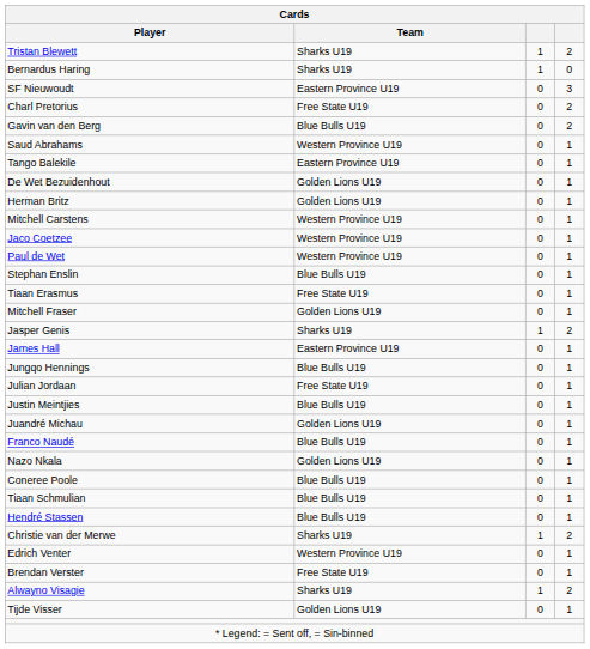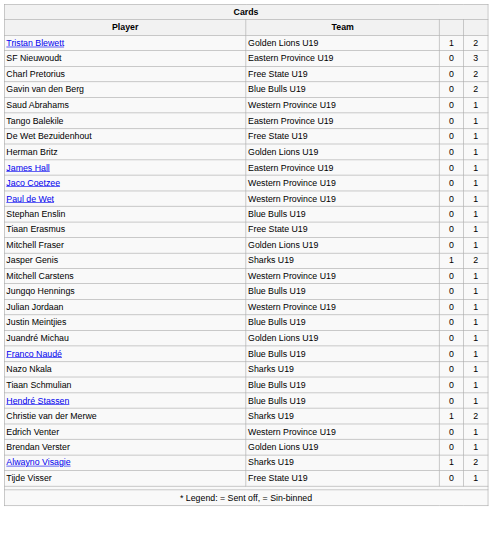Tristan Blewett | Team: Sharks U19 -> Golden Lions U19
- row: Bernardus Haring | Sharks U19 | 1 | 0
De Wet Bezuidenhout | Team: Golden Lions U19 -> Free State U19
rows swapped: Mitchell Carstens <-> James Hall
Julian Jordaan | Team: Free State U19 -> Western Province U19
Nazo Nkala | Team: Golden Lions U19 -> Sharks U19
- row: Coneree Poole | Blue Bulls U19 | 0 | 1
Brendan Verster | Team: Free State U19 -> Golden Lions U19
Tijde Visser | Team: Golden Lions U19 -> Free State U19
